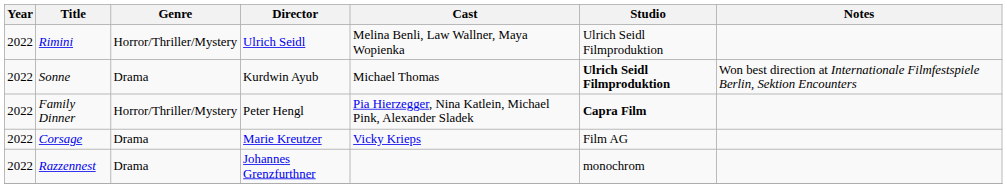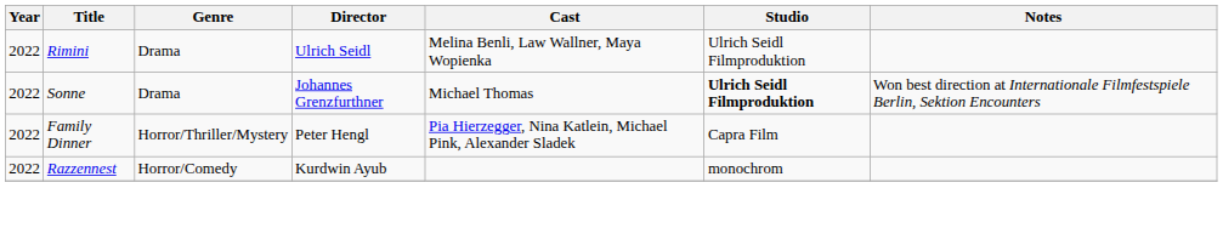Rimini | Genre: Horror/Thriller/Mystery -> Drama
Sonne | Director: Kurdwin Ayub -> Johannes Grenzfurthner
Family Dinner | Studio: bold -> normal
- row: 2022 | Corsage | Drama | Marie Kreutzer | Vicky Krieps | Film AG
Razzennest | Genre: Drama -> Horror/Comedy
Razzennest | Director: Johannes Grenzfurthner -> Kurdwin Ayub
